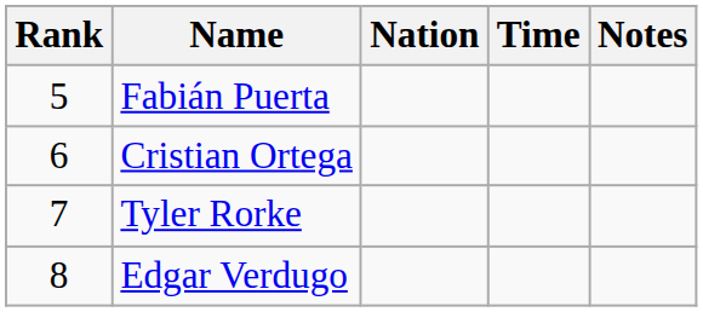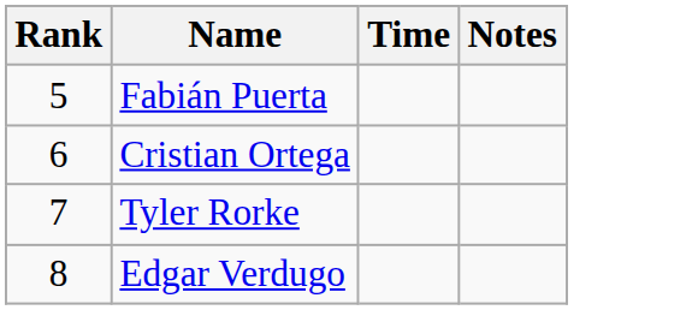- column: Nation
